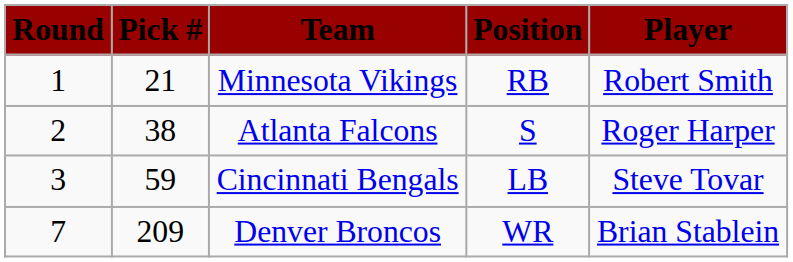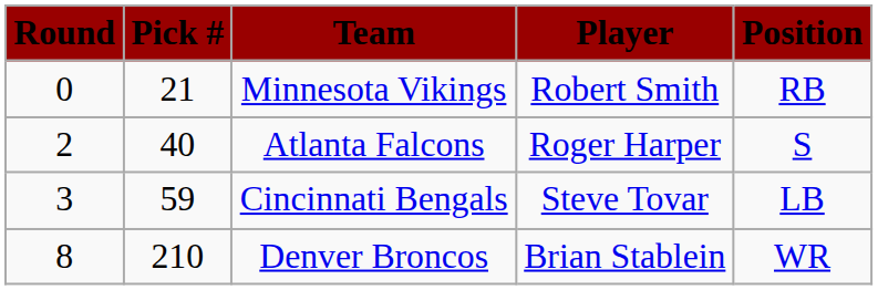columns swapped: Player <-> Position
Minnesota Vikings | Round: 1 -> 0
Atlanta Falcons | Pick #: 38 -> 40
Denver Broncos | Round: 7 -> 8
Denver Broncos | Pick #: 209 -> 210
